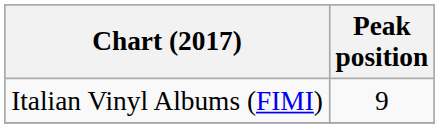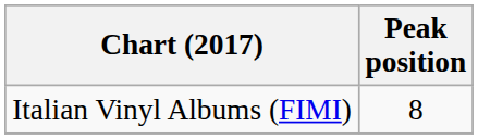Italian Vinyl Albums (FIMI) | Peak position: 9 -> 8
